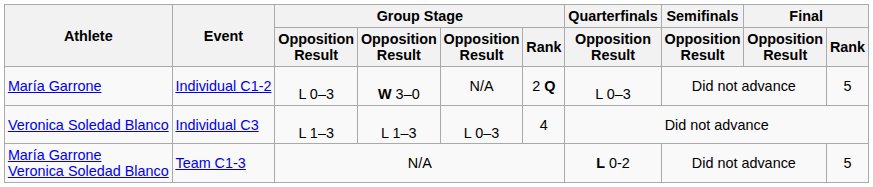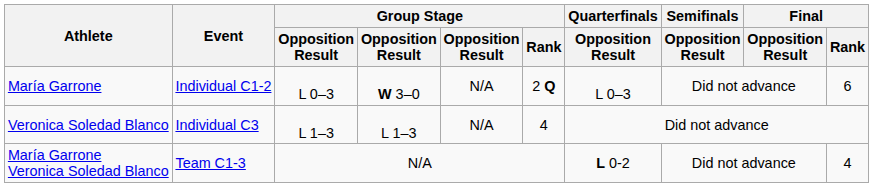María Garrone | Final / Rank: 5 -> 6
Veronica Soledad Blanco | column 5: L 0–3 -> N/A
María Garrone Veronica Soledad Blanco | Final / Rank: 5 -> 4
